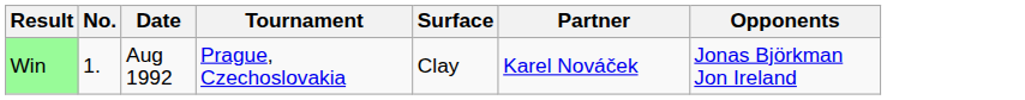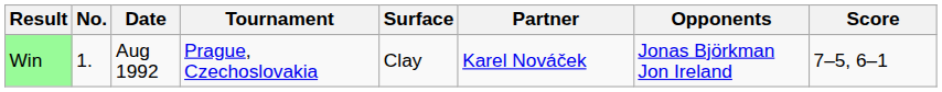+ column: Score | 7–5, 6–1
